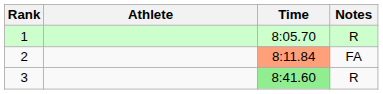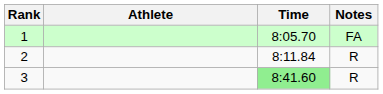1 | Notes: R -> FA
2 | Time: lightsalmon background -> no background
2 | Notes: FA -> R
